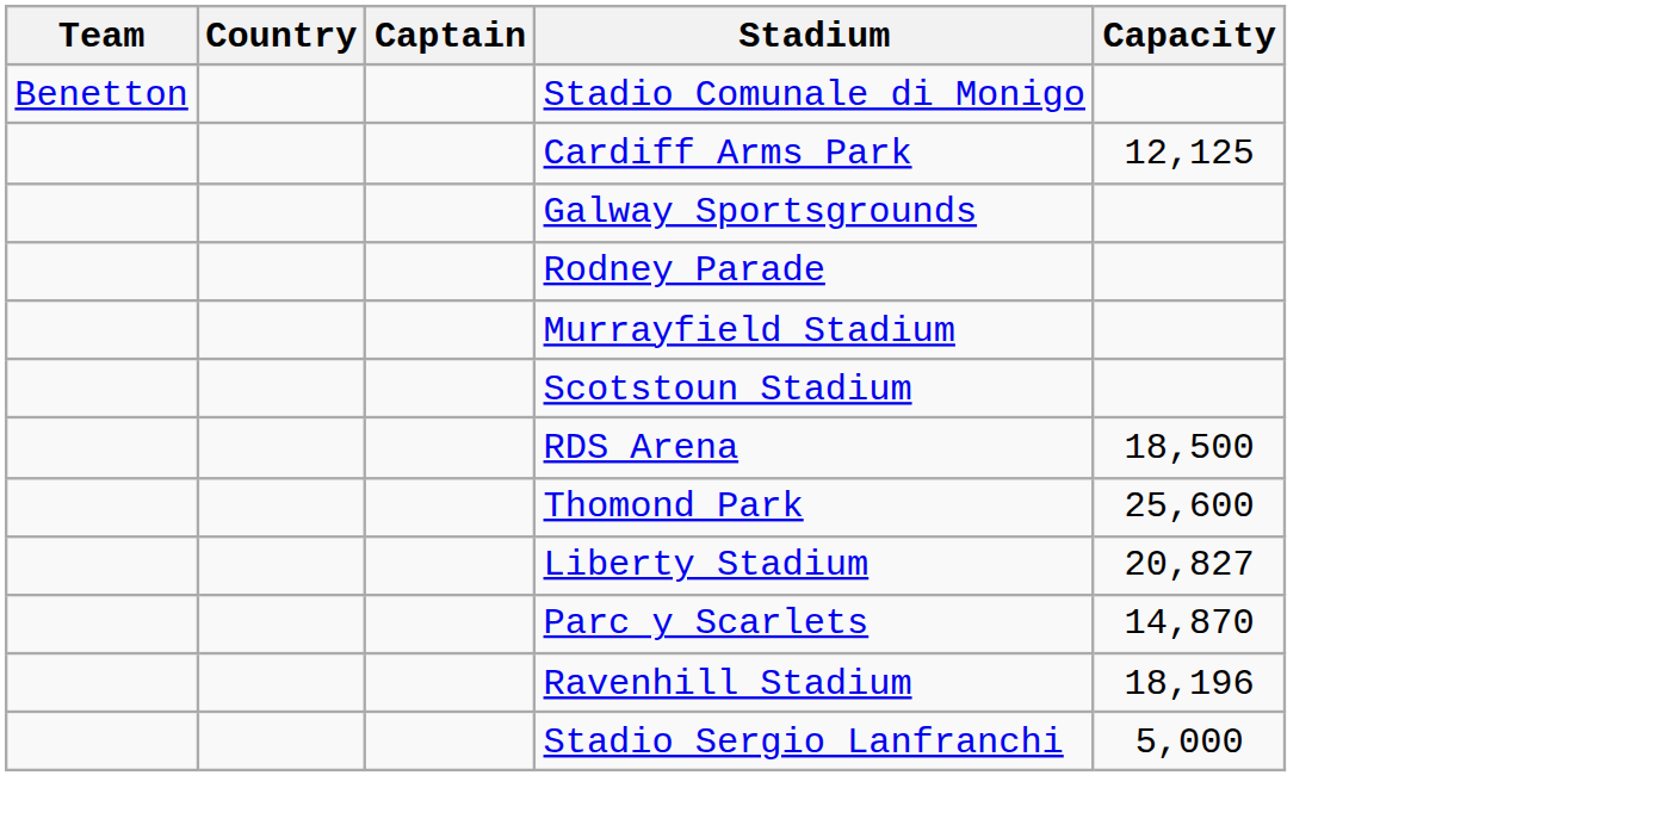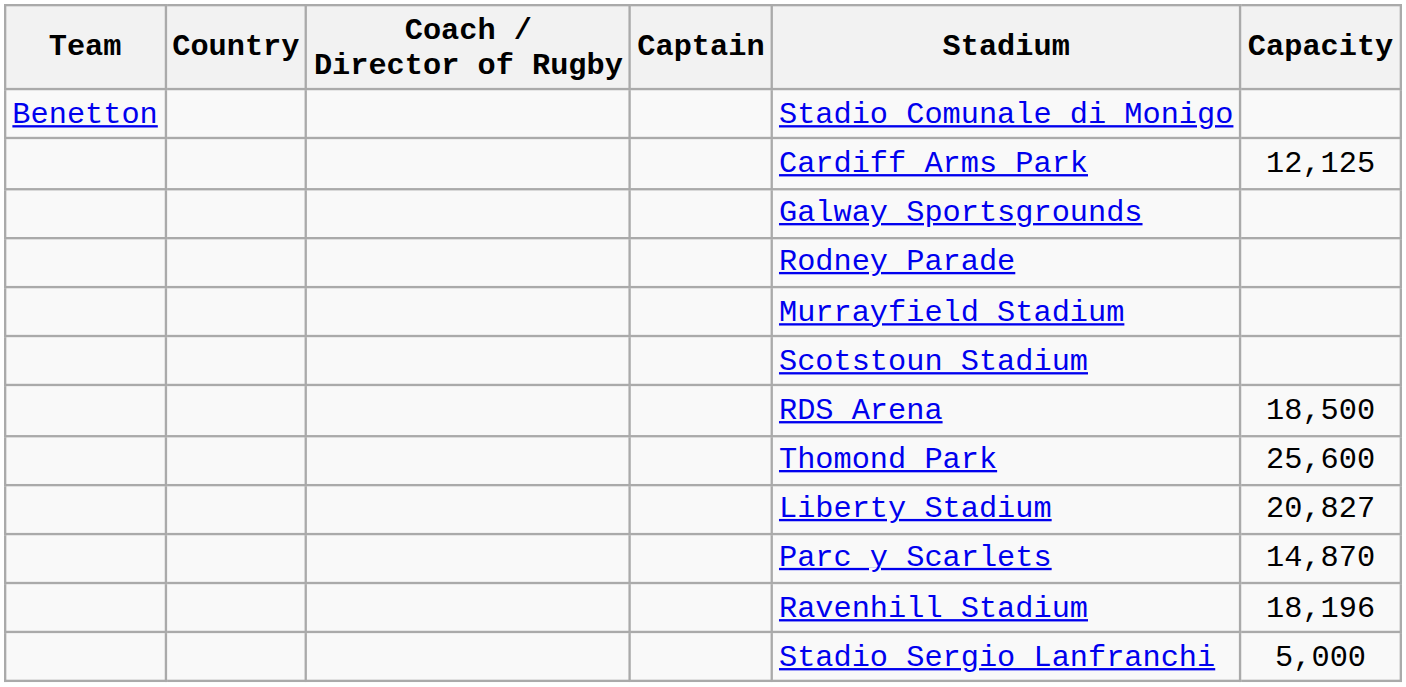+ column: Coach / Director of Rugby
